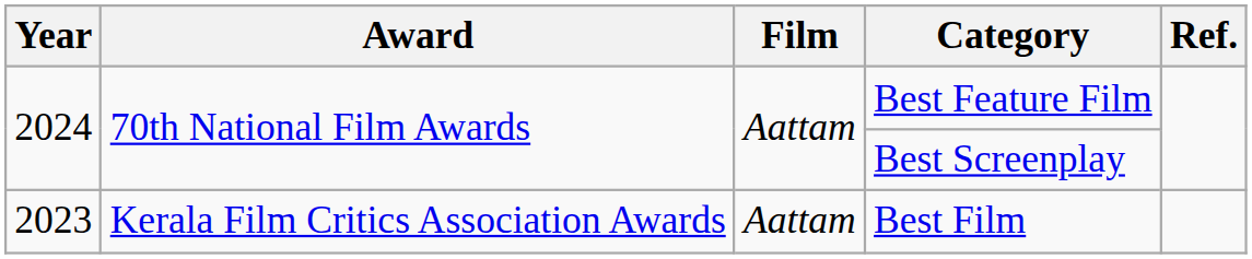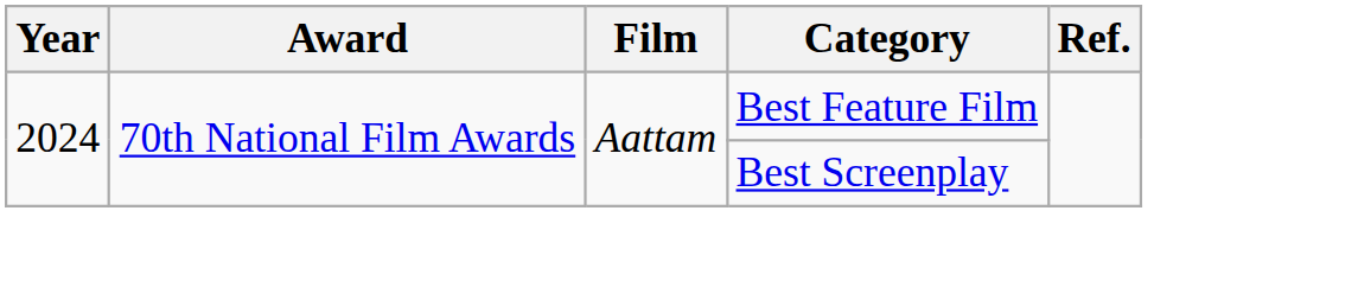- row: 2023 | Kerala Film Critics Association Awards | Aattam | Best Film
